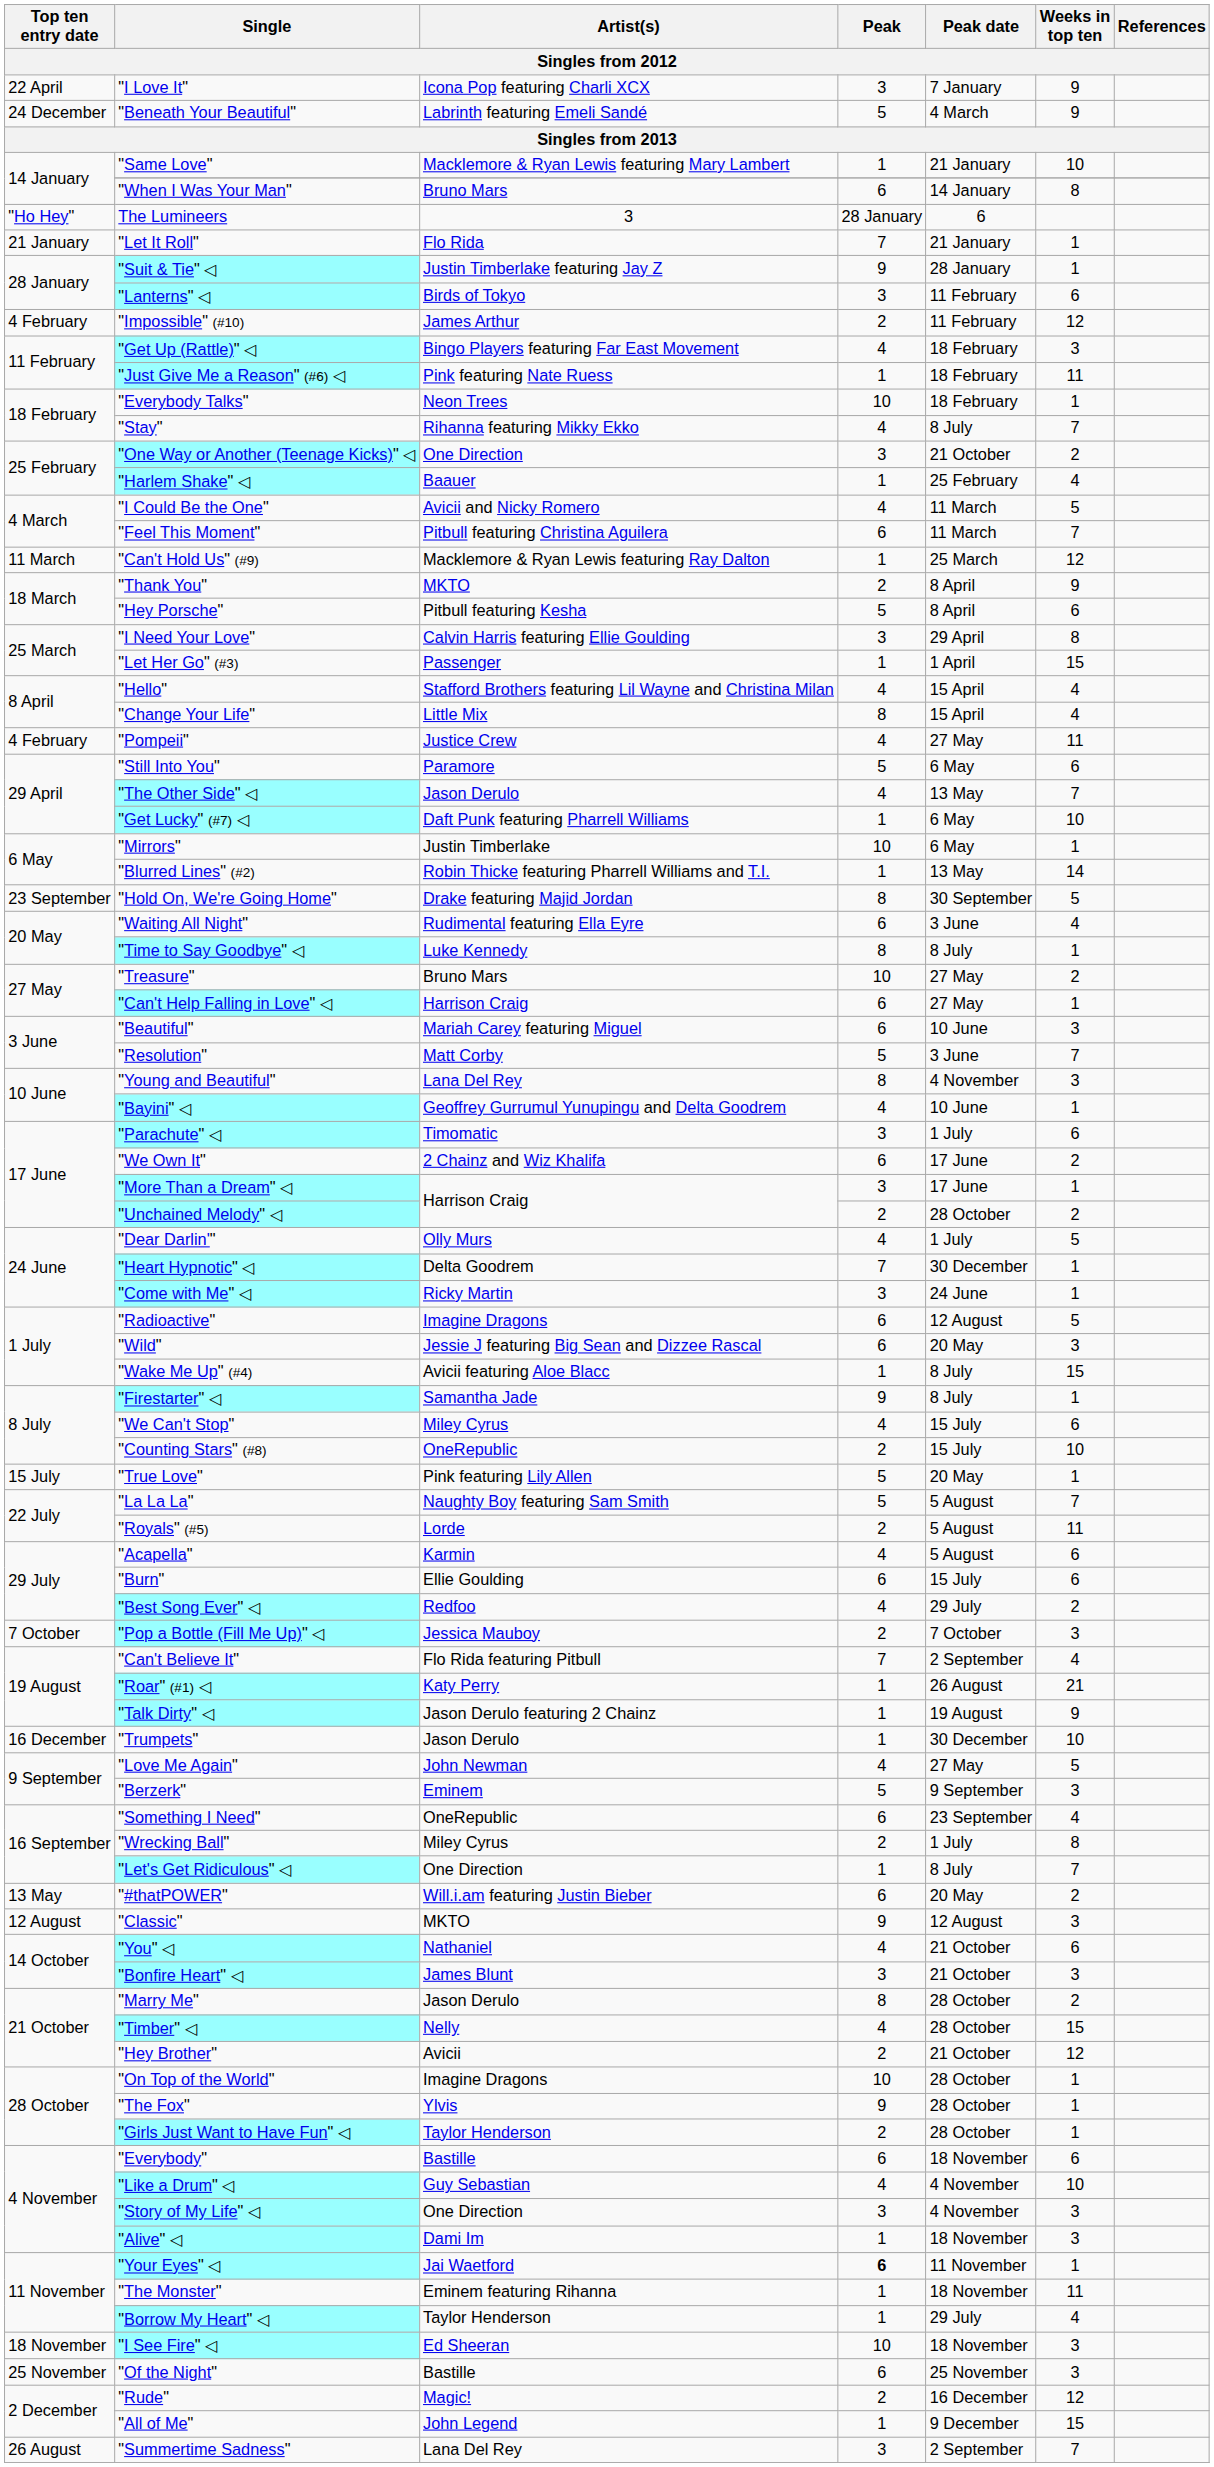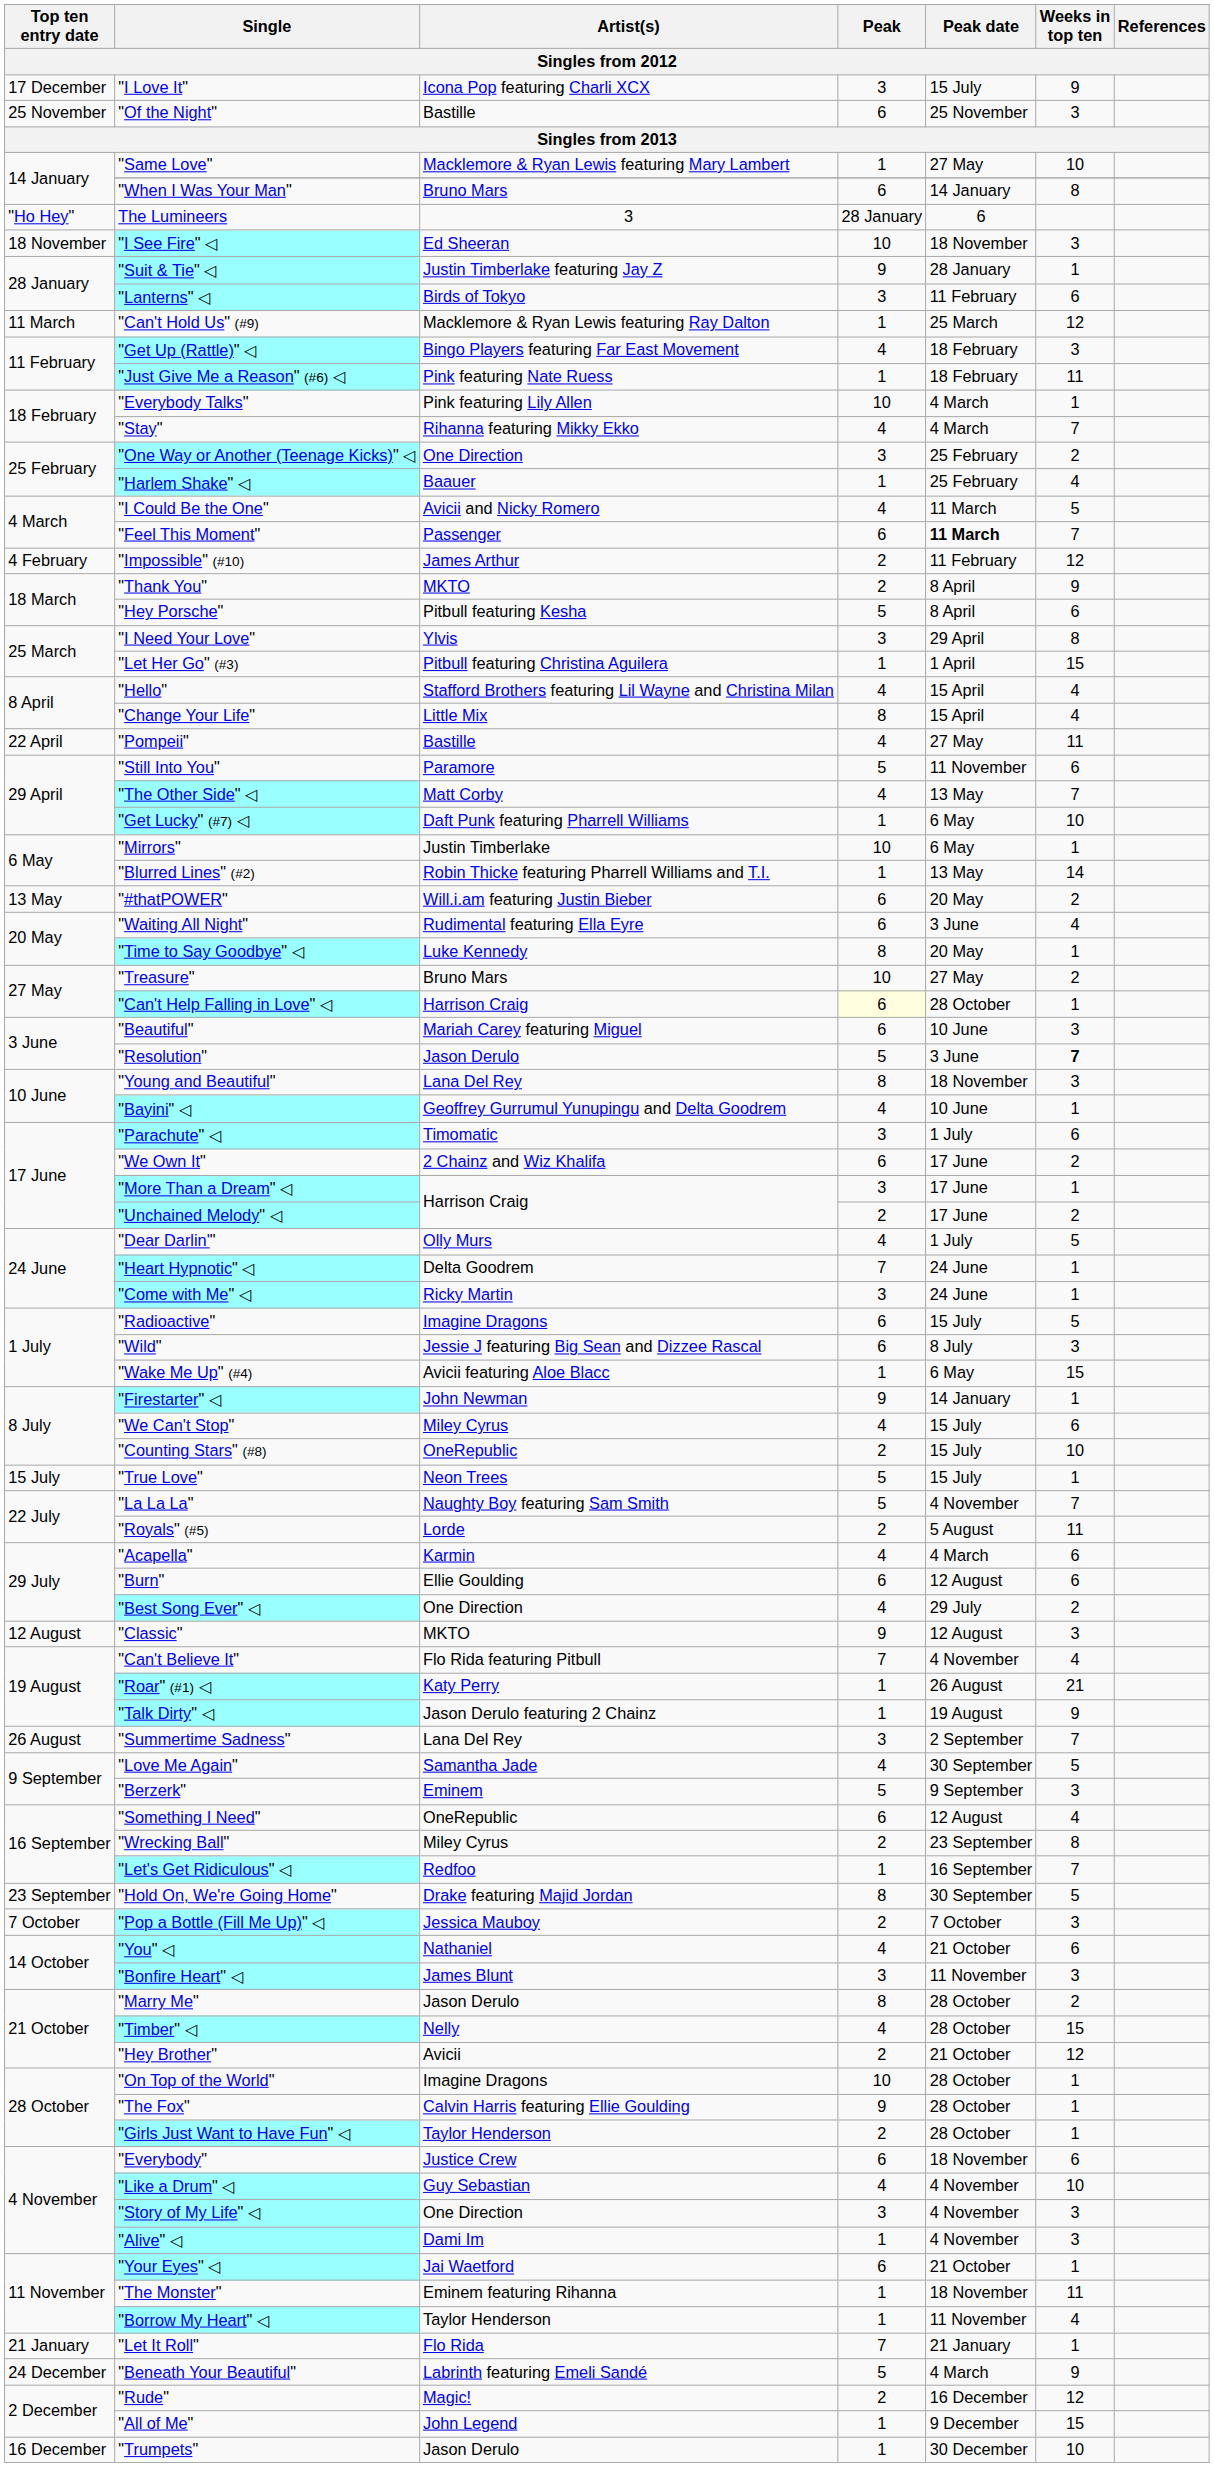"I Love It" | Top ten entry date: 22 April -> 17 December
"I Love It" | Peak date: 7 January -> 15 July
rows swapped: "Beneath Your Beautiful" <-> "Of the Night"
"Same Love" | Peak date: 21 January -> 27 May
rows swapped: "Let It Roll" <-> "I See Fire" ◁
rows swapped: "Impossible" (#10) <-> "Can't Hold Us" (#9)
"Everybody Talks" | Artist(s): Neon Trees -> Pink featuring Lily Allen
"Everybody Talks" | Peak date: 18 February -> 4 March
"Stay" | Peak date: 8 July -> 4 March
"One Way or Another (Teenage Kicks)" ◁ | Peak date: 21 October -> 25 February
"Feel This Moment" | Artist(s): Pitbull featuring Christina Aguilera -> Passenger
"Feel This Moment" | Peak date: normal -> bold
"I Need Your Love" | Artist(s): Calvin Harris featuring Ellie Goulding -> Ylvis
"Let Her Go" (#3) | Artist(s): Passenger -> Pitbull featuring Christina Aguilera
"Pompeii" | Top ten entry date: 4 February -> 22 April
"Pompeii" | Artist(s): Justice Crew -> Bastille
"Still Into You" | Peak date: 6 May -> 11 November
"The Other Side" ◁ | Artist(s): Jason Derulo -> Matt Corby
rows swapped: "#thatPOWER" <-> "Hold On, We're Going Home"
"Time to Say Goodbye" ◁ | Peak date: 8 July -> 20 May
"Can't Help Falling in Love" ◁ | Peak: no background -> lightyellow background
"Can't Help Falling in Love" ◁ | Peak date: 27 May -> 28 October
"Resolution" | Artist(s): Matt Corby -> Jason Derulo
"Resolution" | Weeks in top ten: normal -> bold
"Young and Beautiful" | Peak date: 4 November -> 18 November
"Unchained Melody" ◁ | Peak date: 28 October -> 17 June
"Heart Hypnotic" ◁ | Peak date: 30 December -> 24 June
"Radioactive" | Peak date: 12 August -> 15 July
"Wild" | Peak date: 20 May -> 8 July
"Wake Me Up" (#4) | Peak date: 8 July -> 6 May
"Firestarter" ◁ | Artist(s): Samantha Jade -> John Newman
"Firestarter" ◁ | Peak date: 8 July -> 14 January
"True Love" | Artist(s): Pink featuring Lily Allen -> Neon Trees
"True Love" | Peak date: 20 May -> 15 July
"La La La" | Peak date: 5 August -> 4 November
"Acapella" | Peak date: 5 August -> 4 March
"Burn" | Peak date: 15 July -> 12 August
"Best Song Ever" ◁ | Artist(s): Redfoo -> One Direction
rows swapped: "Classic" <-> "Pop a Bottle (Fill Me Up)" ◁
"Can't Believe It" | Peak date: 2 September -> 4 November
rows swapped: "Summertime Sadness" <-> "Trumpets"
"Love Me Again" | Artist(s): John Newman -> Samantha Jade
"Love Me Again" | Peak date: 27 May -> 30 September
"Something I Need" | Peak date: 23 September -> 12 August
"Wrecking Ball" | Peak date: 1 July -> 23 September
"Let's Get Ridiculous" ◁ | Artist(s): One Direction -> Redfoo
"Let's Get Ridiculous" ◁ | Peak date: 8 July -> 16 September
"Bonfire Heart" ◁ | Peak date: 21 October -> 11 November
"The Fox" | Artist(s): Ylvis -> Calvin Harris featuring Ellie Goulding
"Everybody" | Artist(s): Bastille -> Justice Crew
"Alive" ◁ | Peak date: 18 November -> 4 November
"Your Eyes" ◁ | Peak: bold -> normal
"Your Eyes" ◁ | Peak date: 11 November -> 21 October
"Borrow My Heart" ◁ | Peak date: 29 July -> 11 November
